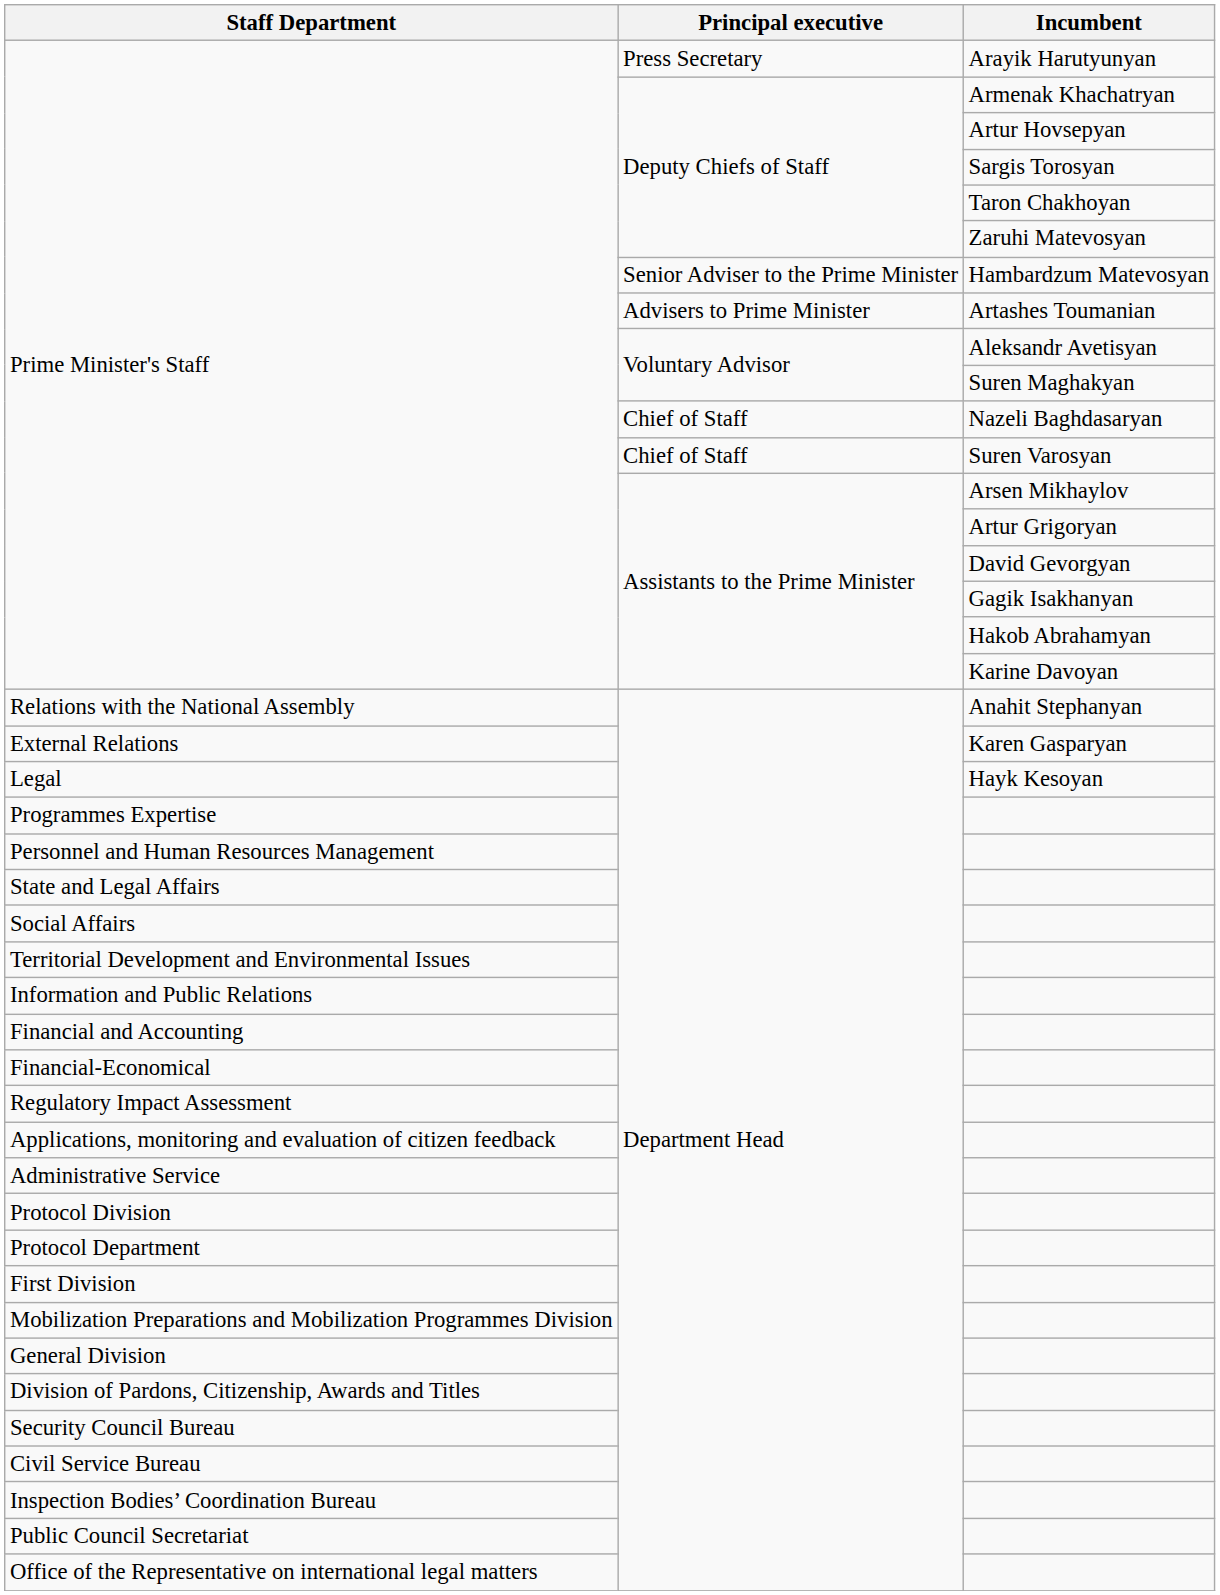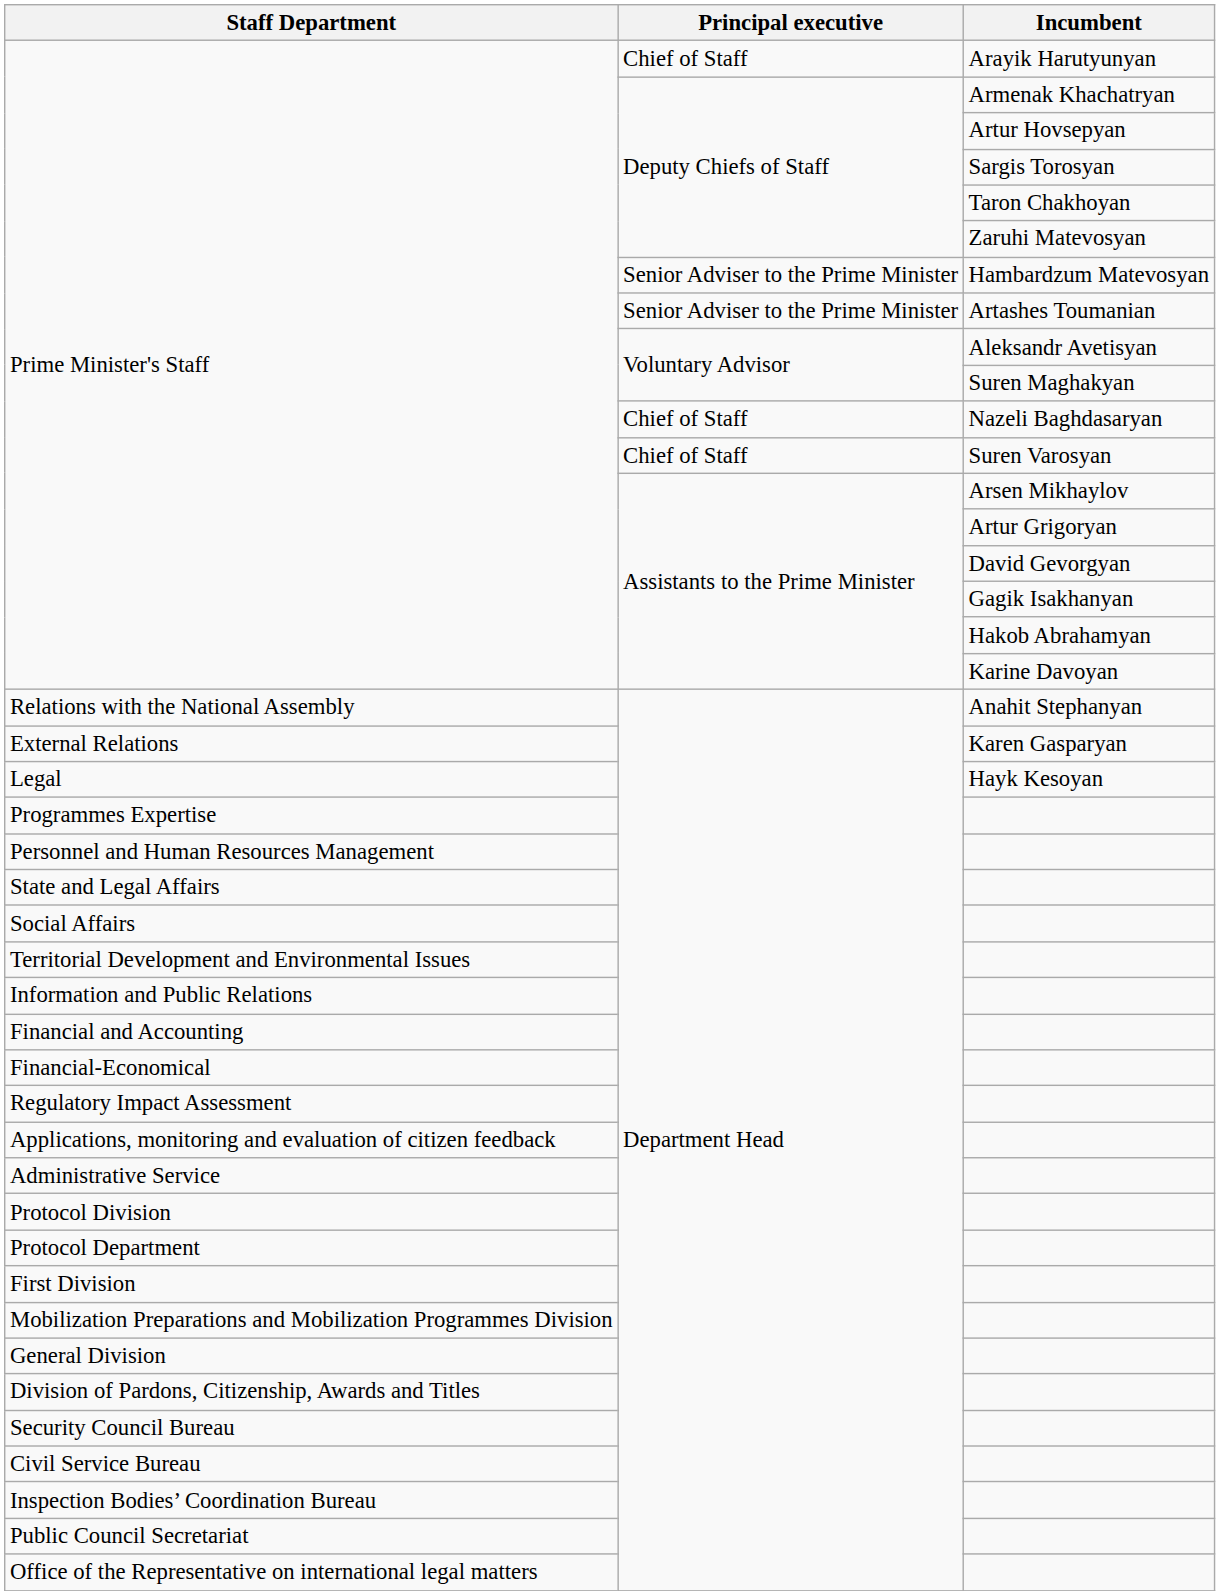Prime Minister's Staff / Arayik Harutyunyan | Principal executive: Press Secretary -> Chief of Staff
Prime Minister's Staff / Artashes Toumanian | Principal executive: Advisers to Prime Minister -> Senior Adviser to the Prime Minister
